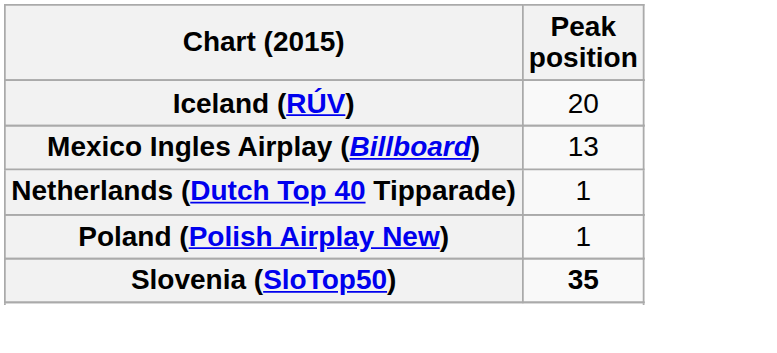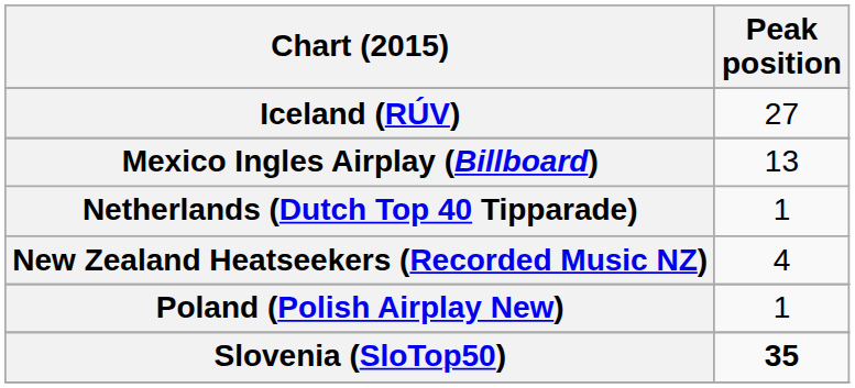Iceland (RÚV) | Peak position: 20 -> 27
+ row: New Zealand Heatseekers (Recorded Music NZ) | 4
